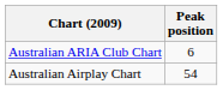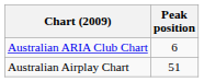Australian Airplay Chart | Peak position: 54 -> 51
